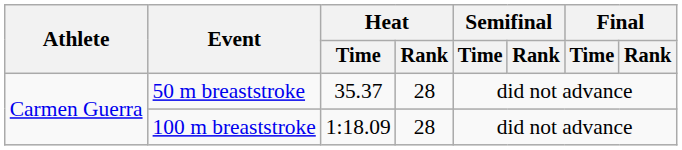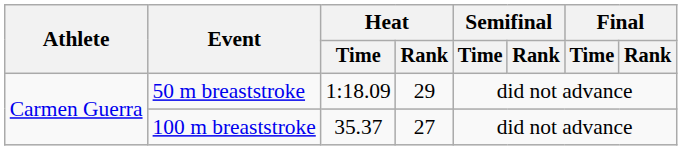50 m breaststroke | Heat / Time: 35.37 -> 1:18.09
50 m breaststroke | Heat / Rank: 28 -> 29
100 m breaststroke | Heat / Time: 1:18.09 -> 35.37
100 m breaststroke | Heat / Rank: 28 -> 27
